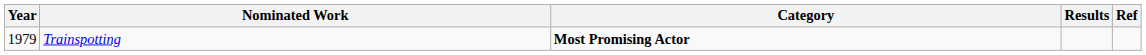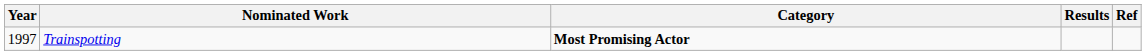Trainspotting | Year: 1979 -> 1997
